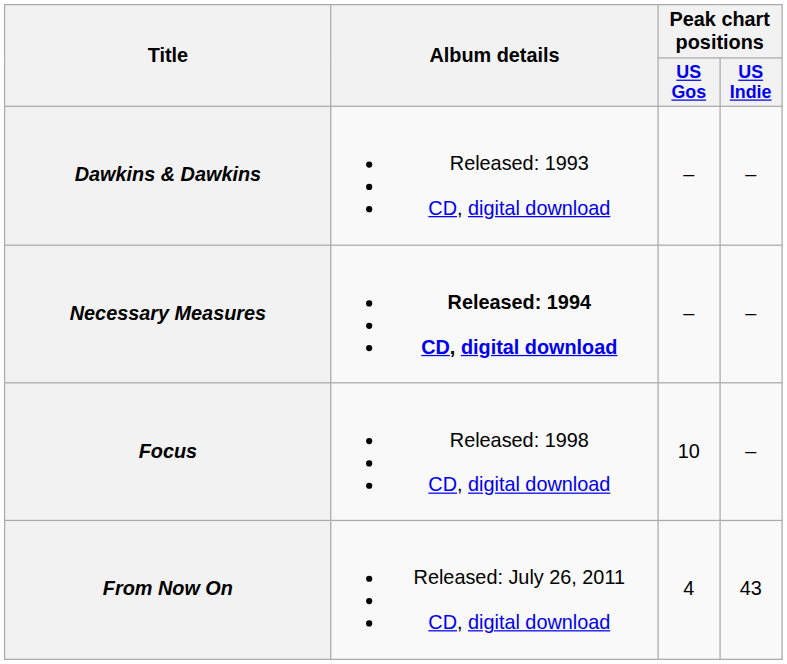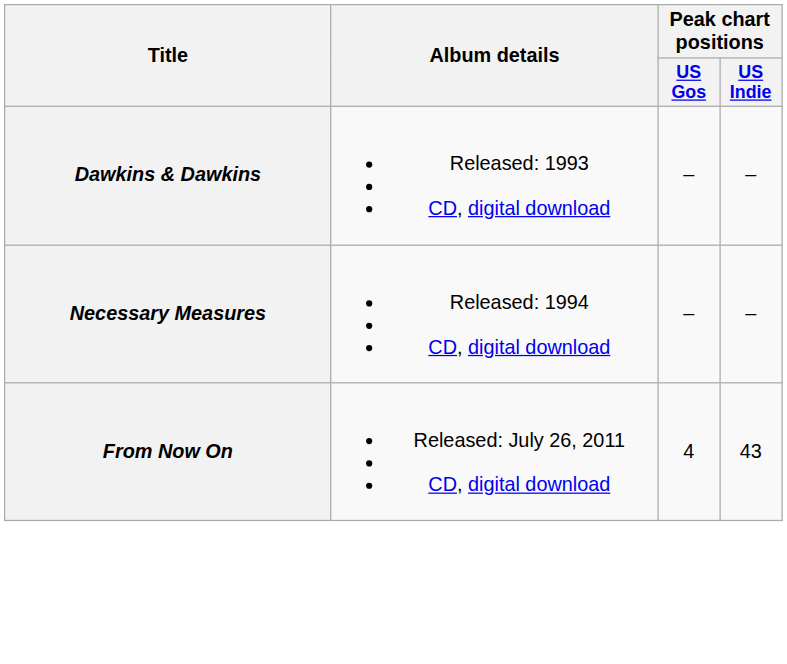Necessary Measures | Album details: bold -> normal
- row: Focus | Released: 1998 CD, digital download | 10 | –
